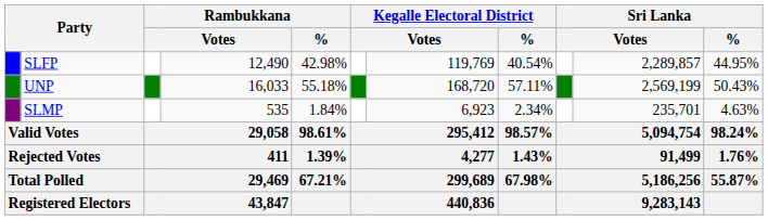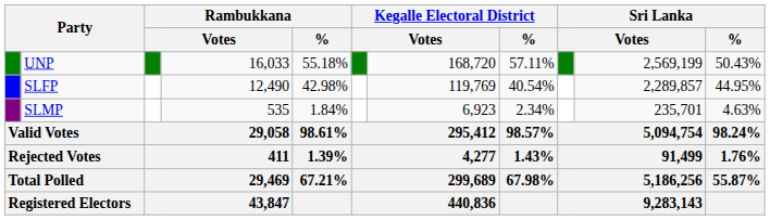rows swapped: UNP <-> SLFP
